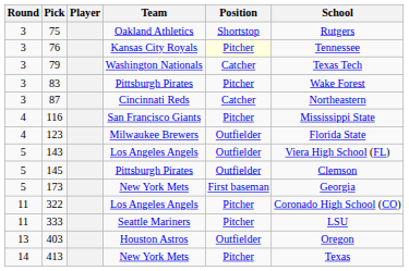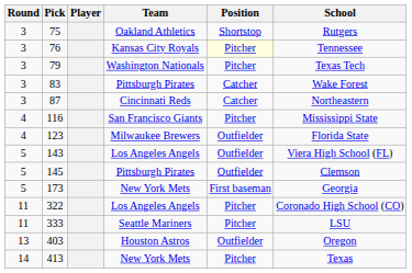79 | Position: Catcher -> Pitcher
83 | Position: Pitcher -> Catcher
